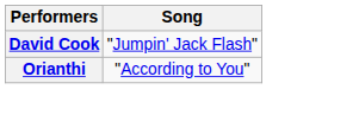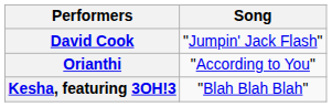+ row: Kesha, featuring 3OH!3 | "Blah Blah Blah"
